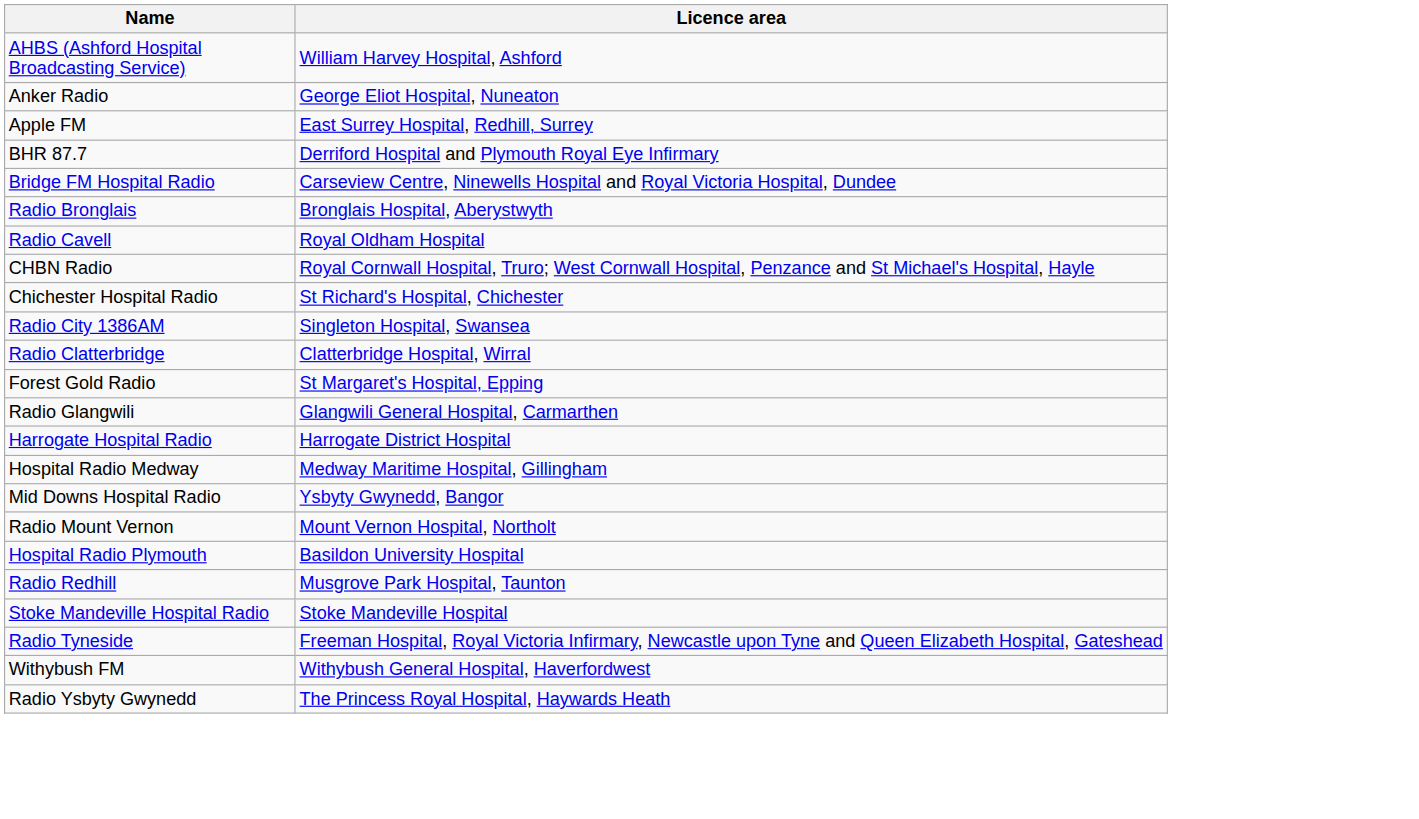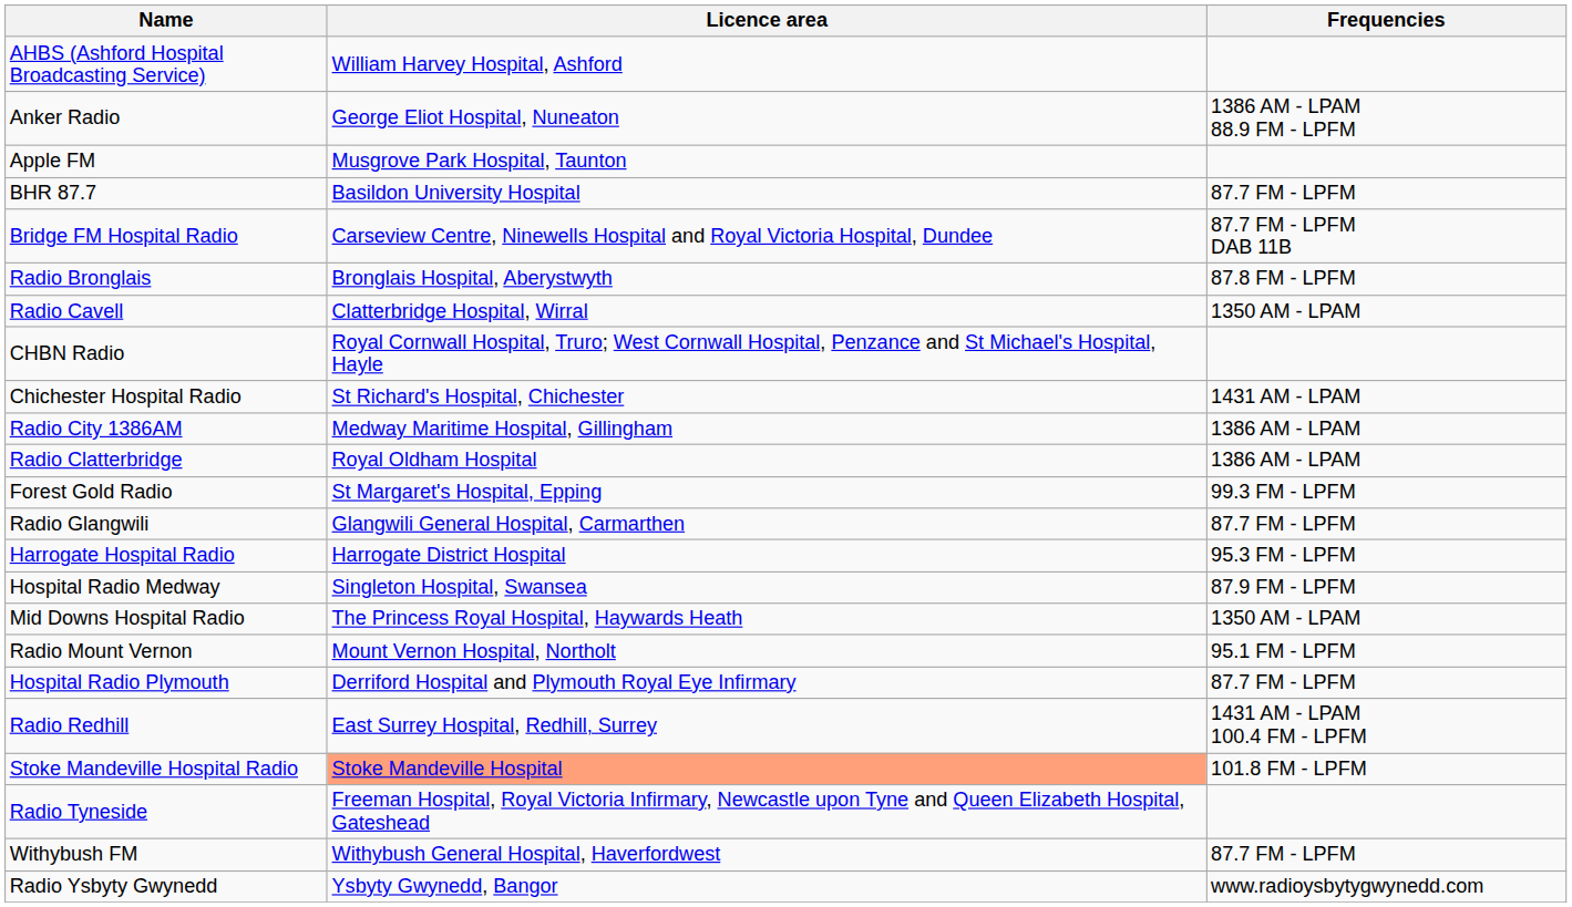+ column: Frequencies | 1386 AM - LPAM 88.9 FM - LPFM | 87.7 FM - LPFM | 87.7 FM - LPFM DAB 11B | 87.8 FM - LPFM | 1350 AM - LPAM | 1431 AM - LPAM | 1386 AM - LPAM | 1386 AM - LPAM | 99.3 FM - LPFM | 87.7 FM - LPFM | 95.3 FM - LPFM | 87.9 FM - LPFM | 1350 AM - LPAM | 95.1 FM - LPFM | 87.7 FM - LPFM | 1431 AM - LPAM 100.4 FM - LPFM | 101.8 FM - LPFM | 87.7 FM - LPFM | www.radioysbytygwynedd.com
Apple FM | Licence area: East Surrey Hospital, Redhill, Surrey -> Musgrove Park Hospital, Taunton
BHR 87.7 | Licence area: Derriford Hospital and Plymouth Royal Eye Infirmary -> Basildon University Hospital
Radio Cavell | Licence area: Royal Oldham Hospital -> Clatterbridge Hospital, Wirral
Radio City 1386AM | Licence area: Singleton Hospital, Swansea -> Medway Maritime Hospital, Gillingham
Radio Clatterbridge | Licence area: Clatterbridge Hospital, Wirral -> Royal Oldham Hospital
Hospital Radio Medway | Licence area: Medway Maritime Hospital, Gillingham -> Singleton Hospital, Swansea
Mid Downs Hospital Radio | Licence area: Ysbyty Gwynedd, Bangor -> The Princess Royal Hospital, Haywards Heath
Hospital Radio Plymouth | Licence area: Basildon University Hospital -> Derriford Hospital and Plymouth Royal Eye Infirmary
Radio Redhill | Licence area: Musgrove Park Hospital, Taunton -> East Surrey Hospital, Redhill, Surrey
Stoke Mandeville Hospital Radio | Licence area: no background -> lightsalmon background
Radio Ysbyty Gwynedd | Licence area: The Princess Royal Hospital, Haywards Heath -> Ysbyty Gwynedd, Bangor
